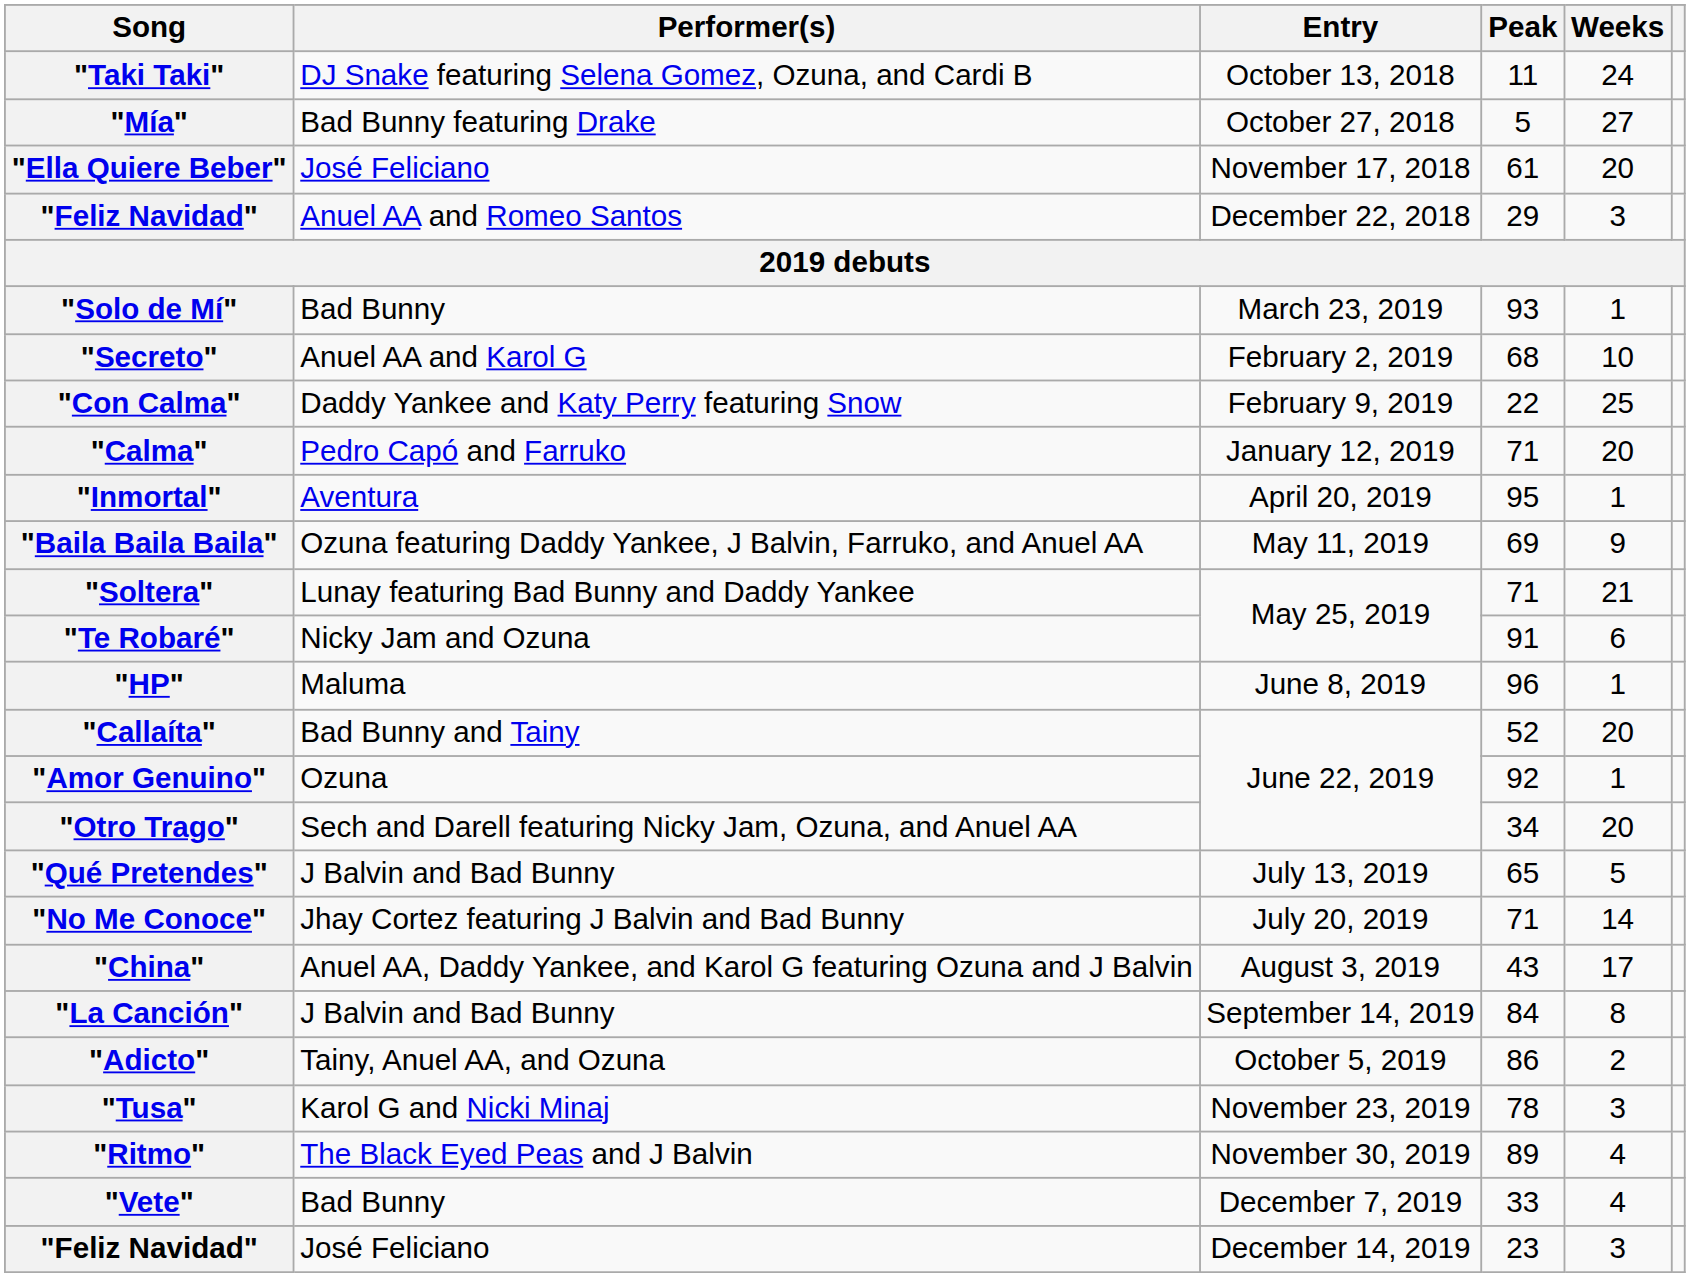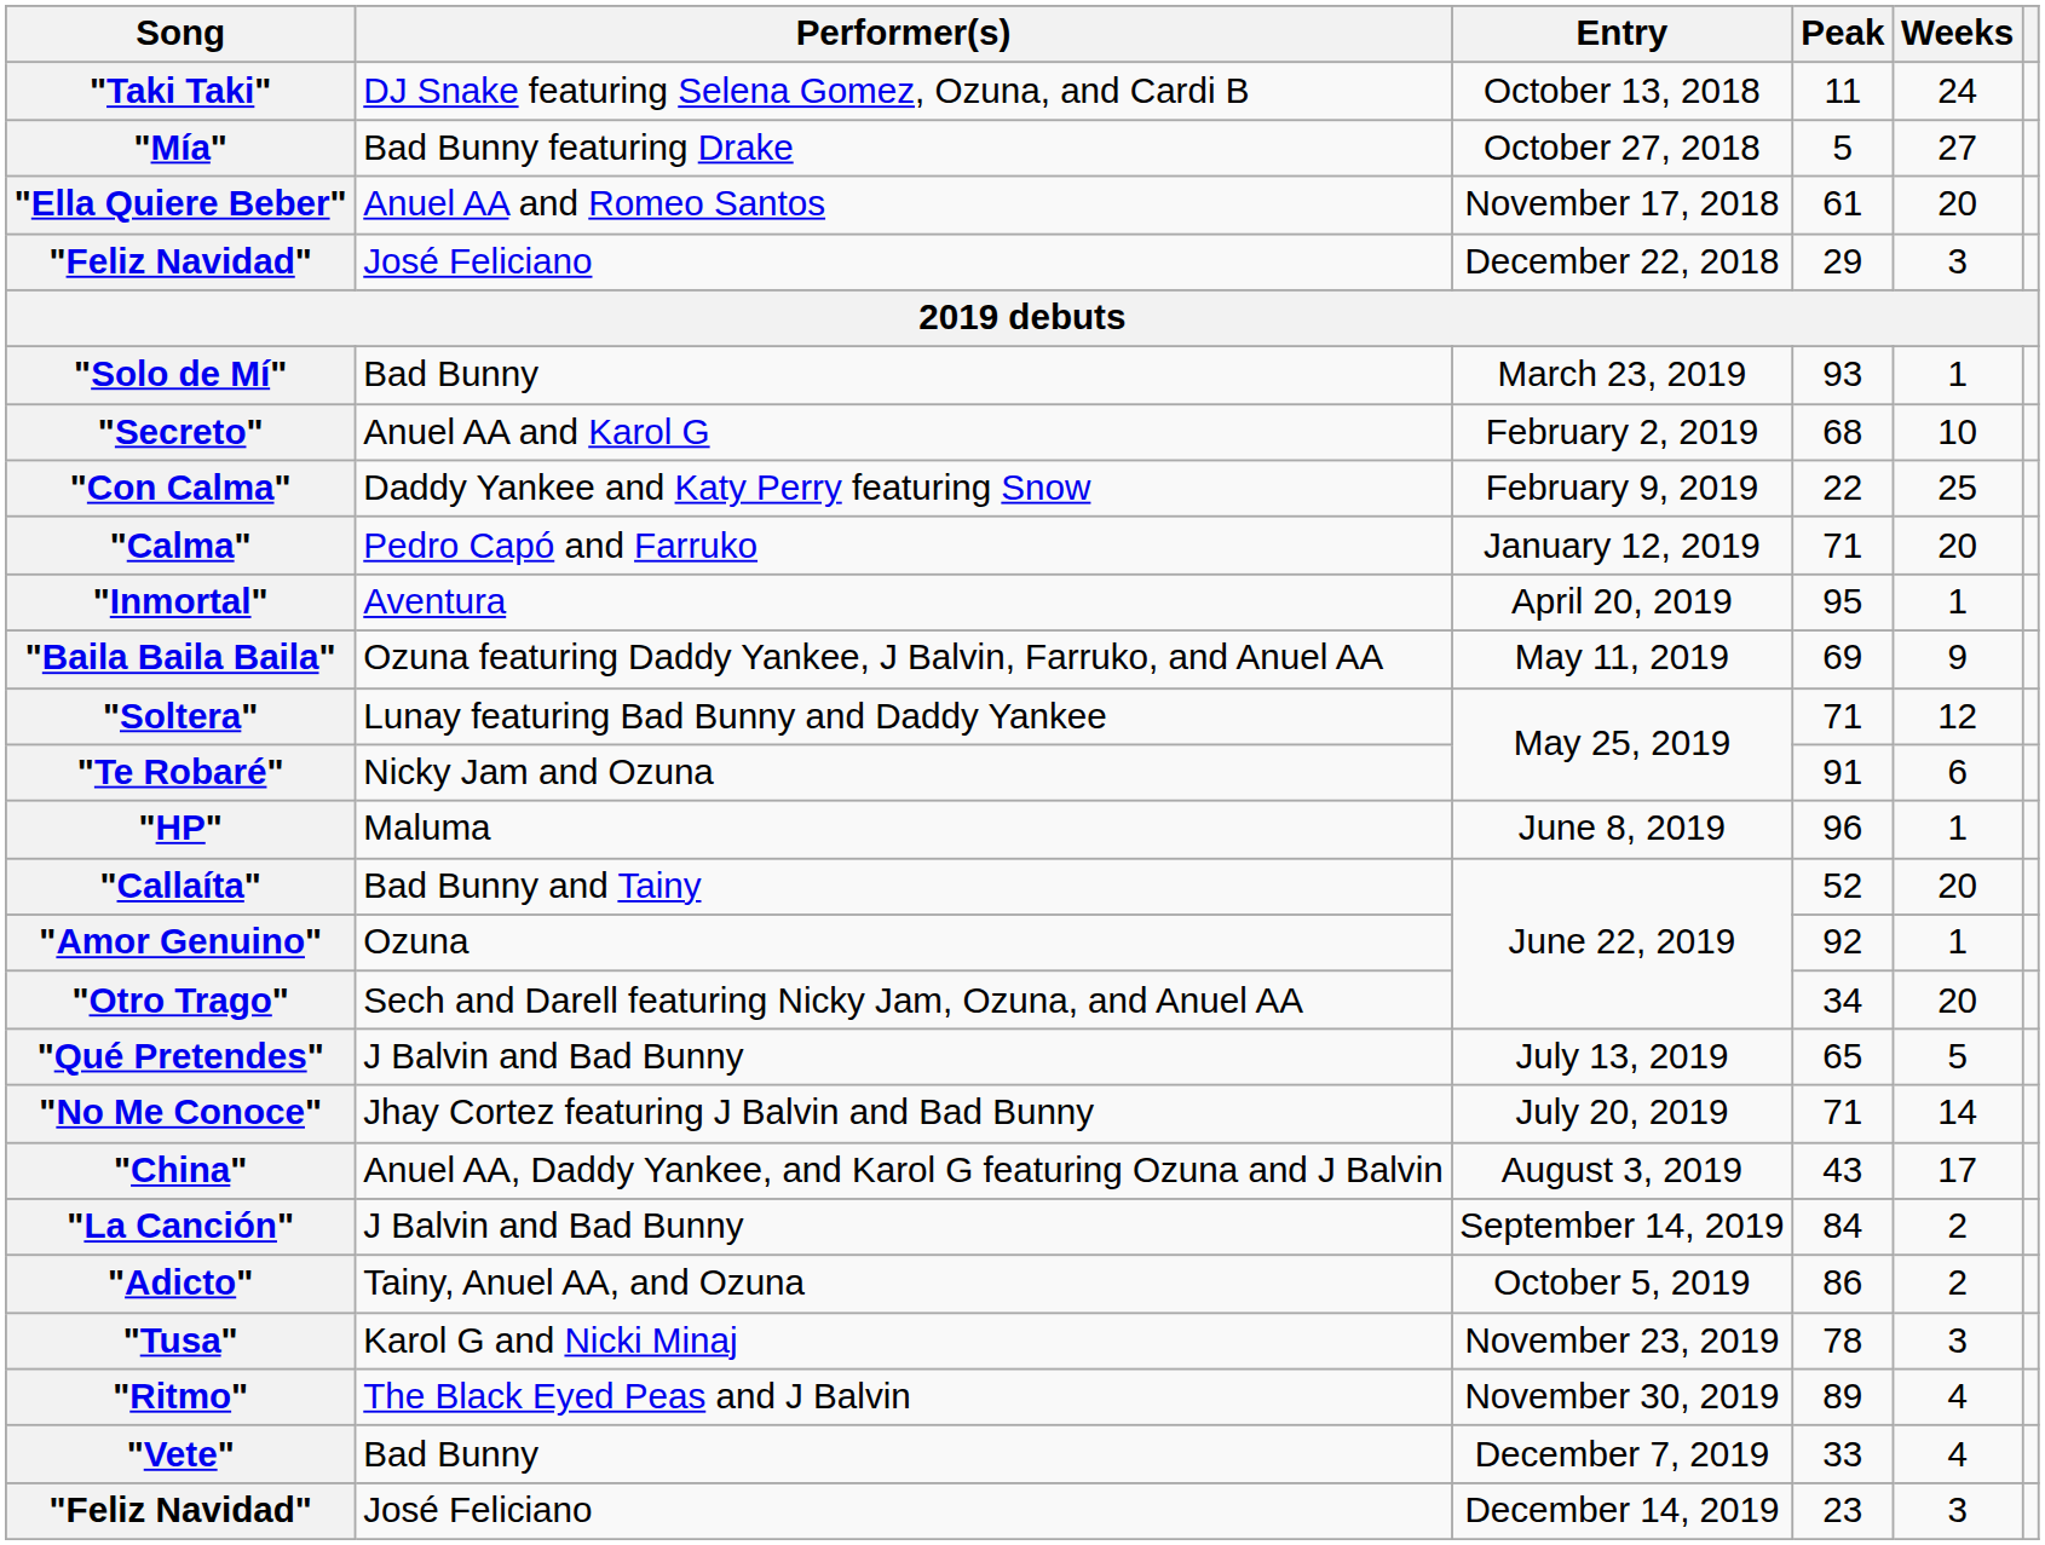"Ella Quiere Beber" | Performer(s): José Feliciano -> Anuel AA and Romeo Santos
"Feliz Navidad" / 29 | Performer(s): Anuel AA and Romeo Santos -> José Feliciano
"Soltera" | Weeks: 21 -> 12
"La Canción" | Weeks: 8 -> 2
